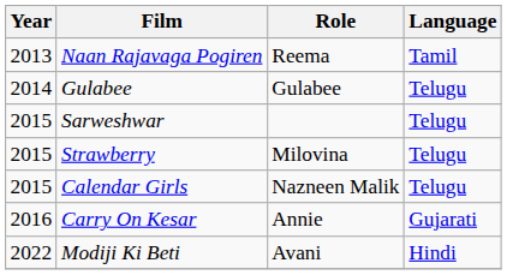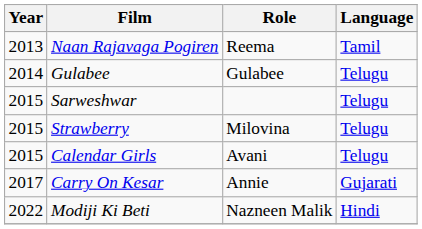Calendar Girls | Role: Nazneen Malik -> Avani
Carry On Kesar | Year: 2016 -> 2017
Modiji Ki Beti | Role: Avani -> Nazneen Malik
